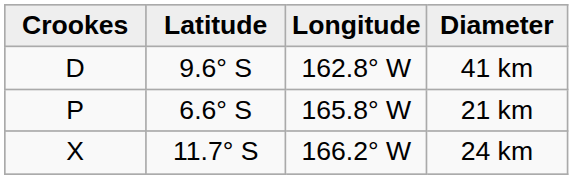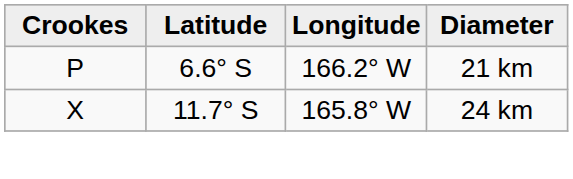- row: D | 9.6° S | 162.8° W | 41 km
21 km | Longitude: 165.8° W -> 166.2° W
24 km | Longitude: 166.2° W -> 165.8° W
